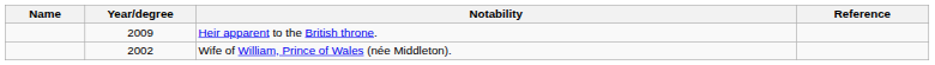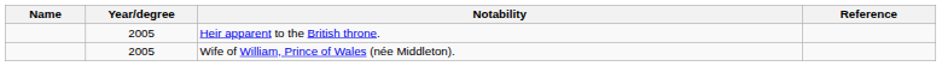Heir apparent to the British throne. | Year/degree: 2009 -> 2005
Wife of William, Prince of Wales (née Middleton). | Year/degree: 2002 -> 2005
